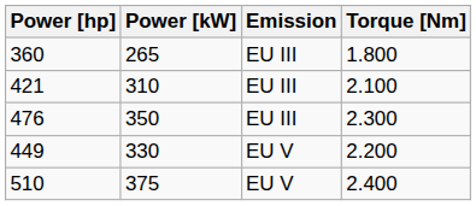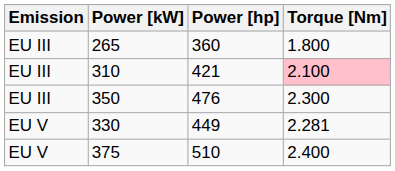columns swapped: Emission <-> Power [hp]
310 | Torque [Nm]: no background -> pink background
330 | Torque [Nm]: 2.200 -> 2.281
